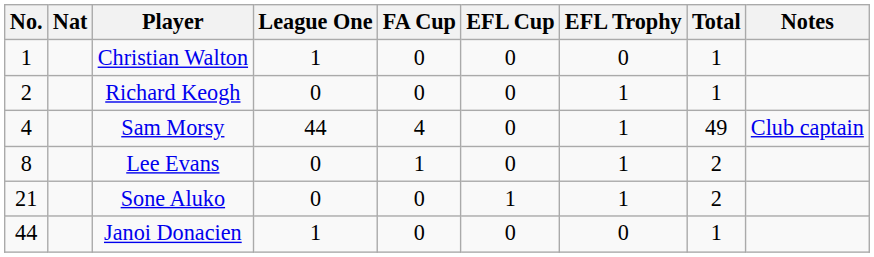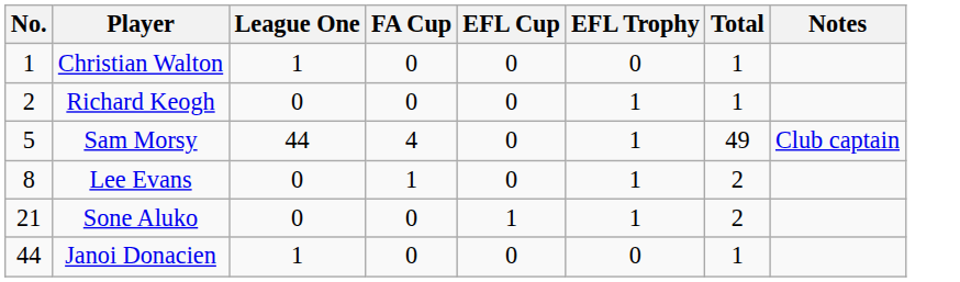- column: Nat
Sam Morsy | No.: 4 -> 5
